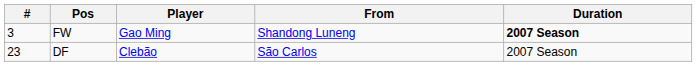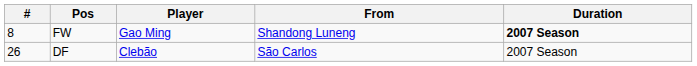FW | #: 3 -> 8
DF | #: 23 -> 26
